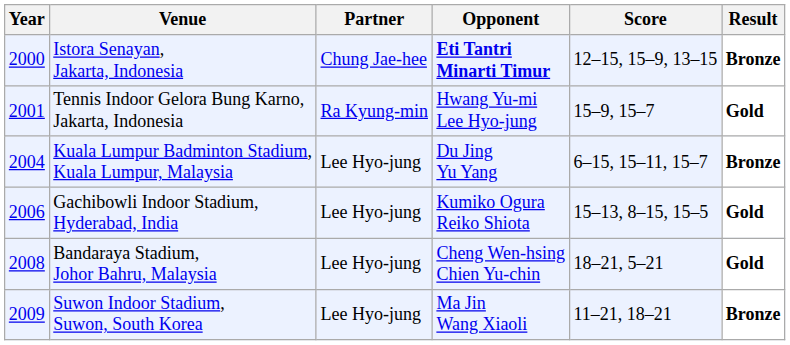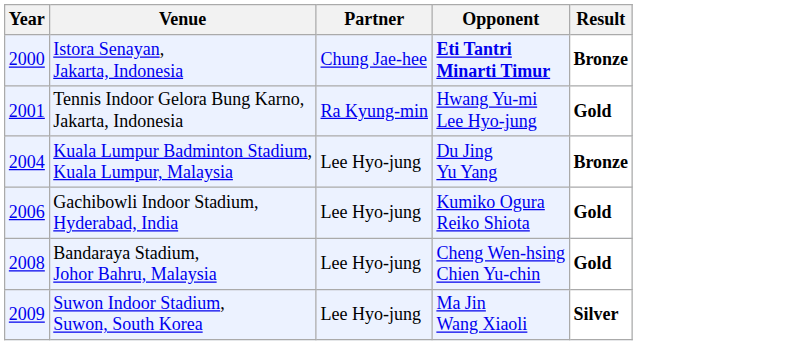- column: Score | 12–15, 15–9, 13–15 | 15–9, 15–7 | 6–15, 15–11, 15–7 | 15–13, 8–15, 15–5 | 18–21, 5–21 | 11–21, 18–21
Suwon Indoor Stadium, Suwon, South Korea | Result: Bronze -> Silver
